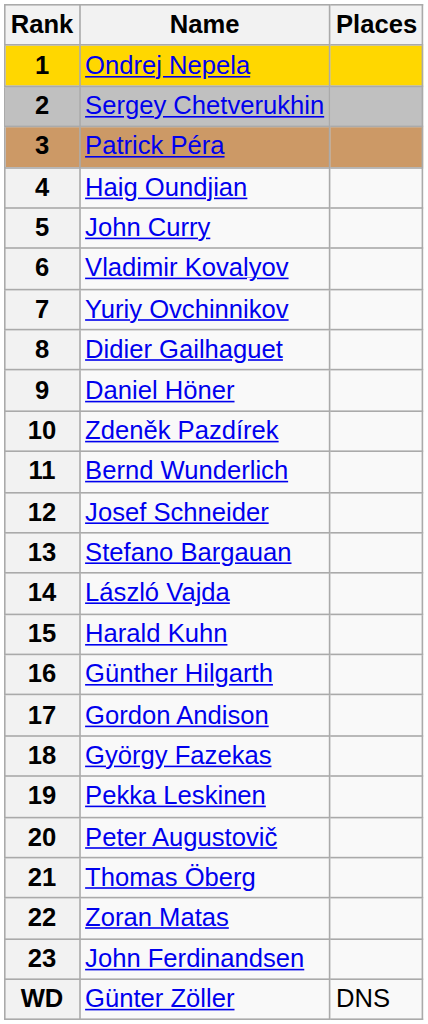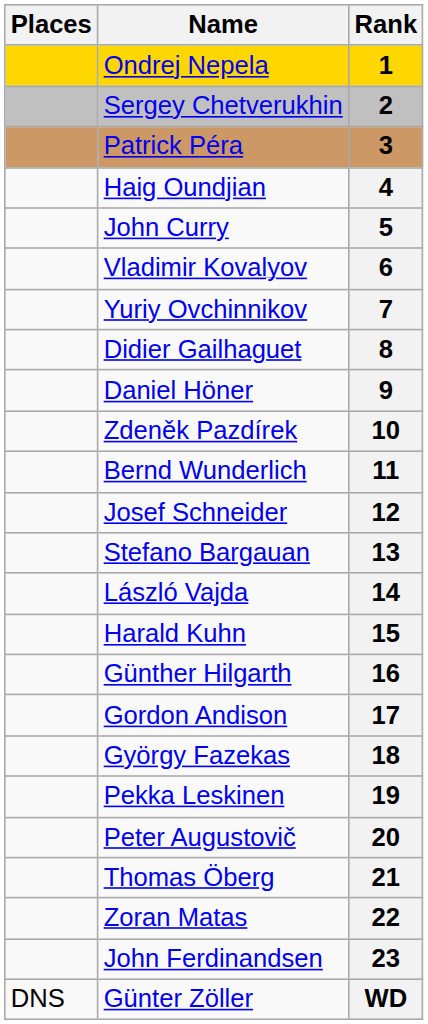columns swapped: Rank <-> Places
